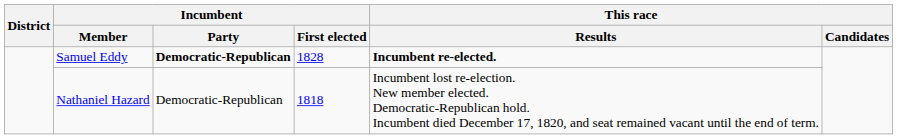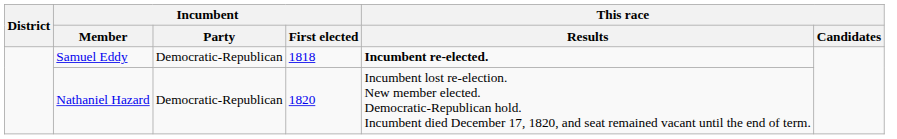Samuel Eddy | Incumbent / Party: bold -> normal
Samuel Eddy | Incumbent / First elected: 1828 -> 1818
Nathaniel Hazard | Incumbent / First elected: 1818 -> 1820
